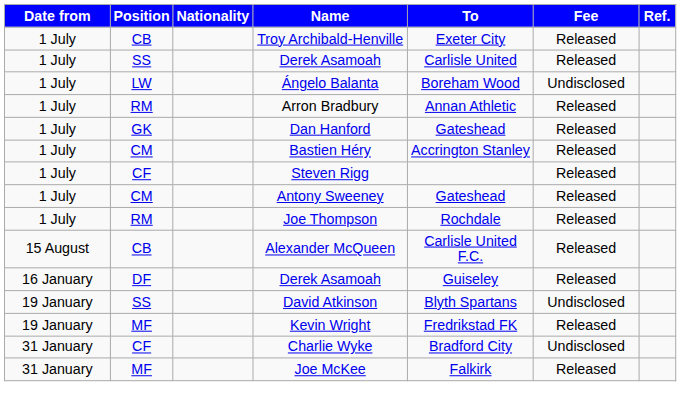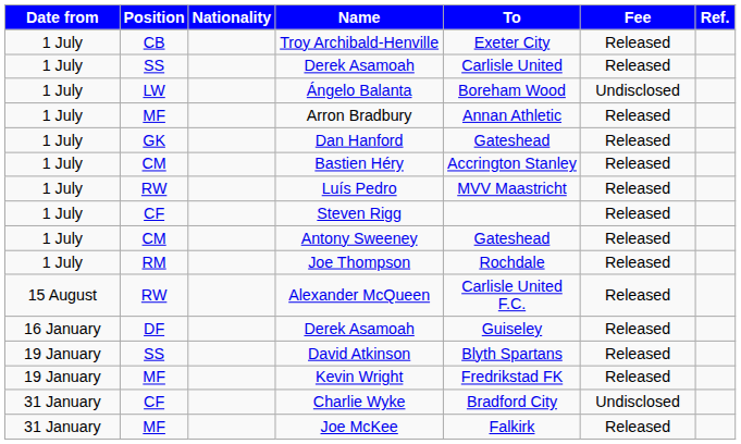Arron Bradbury | Position: RM -> MF
+ row: 1 July | RW | Luís Pedro | MVV Maastricht | Released
Alexander McQueen | Position: CB -> RW
David Atkinson | Fee: Undisclosed -> Released
